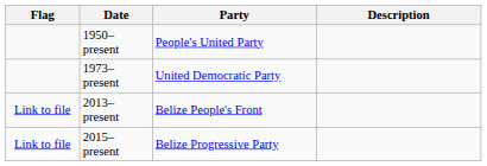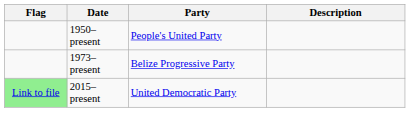1973–present | Party: United Democratic Party -> Belize Progressive Party
- row: Link to file | 2013–present | Belize People's Front
2015–present | Flag: no background -> lightgreen background
2015–present | Party: Belize Progressive Party -> United Democratic Party
